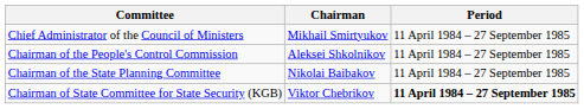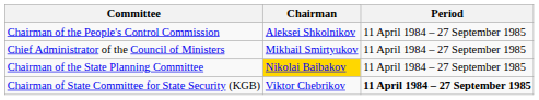rows swapped: Chief Administrator of the Council of Ministers <-> Chairman of the People's Control Commission
Chairman of the State Planning Committee | Chairman: no background -> gold background
